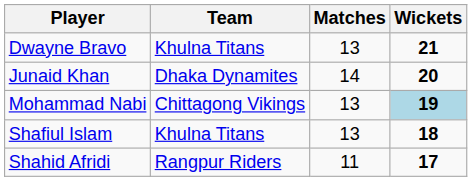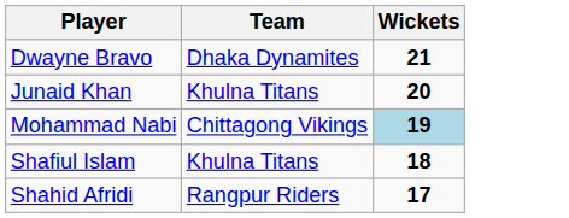- column: Matches | 13 | 14 | 13 | 13 | 11
Dwayne Bravo | Team: Khulna Titans -> Dhaka Dynamites
Junaid Khan | Team: Dhaka Dynamites -> Khulna Titans
